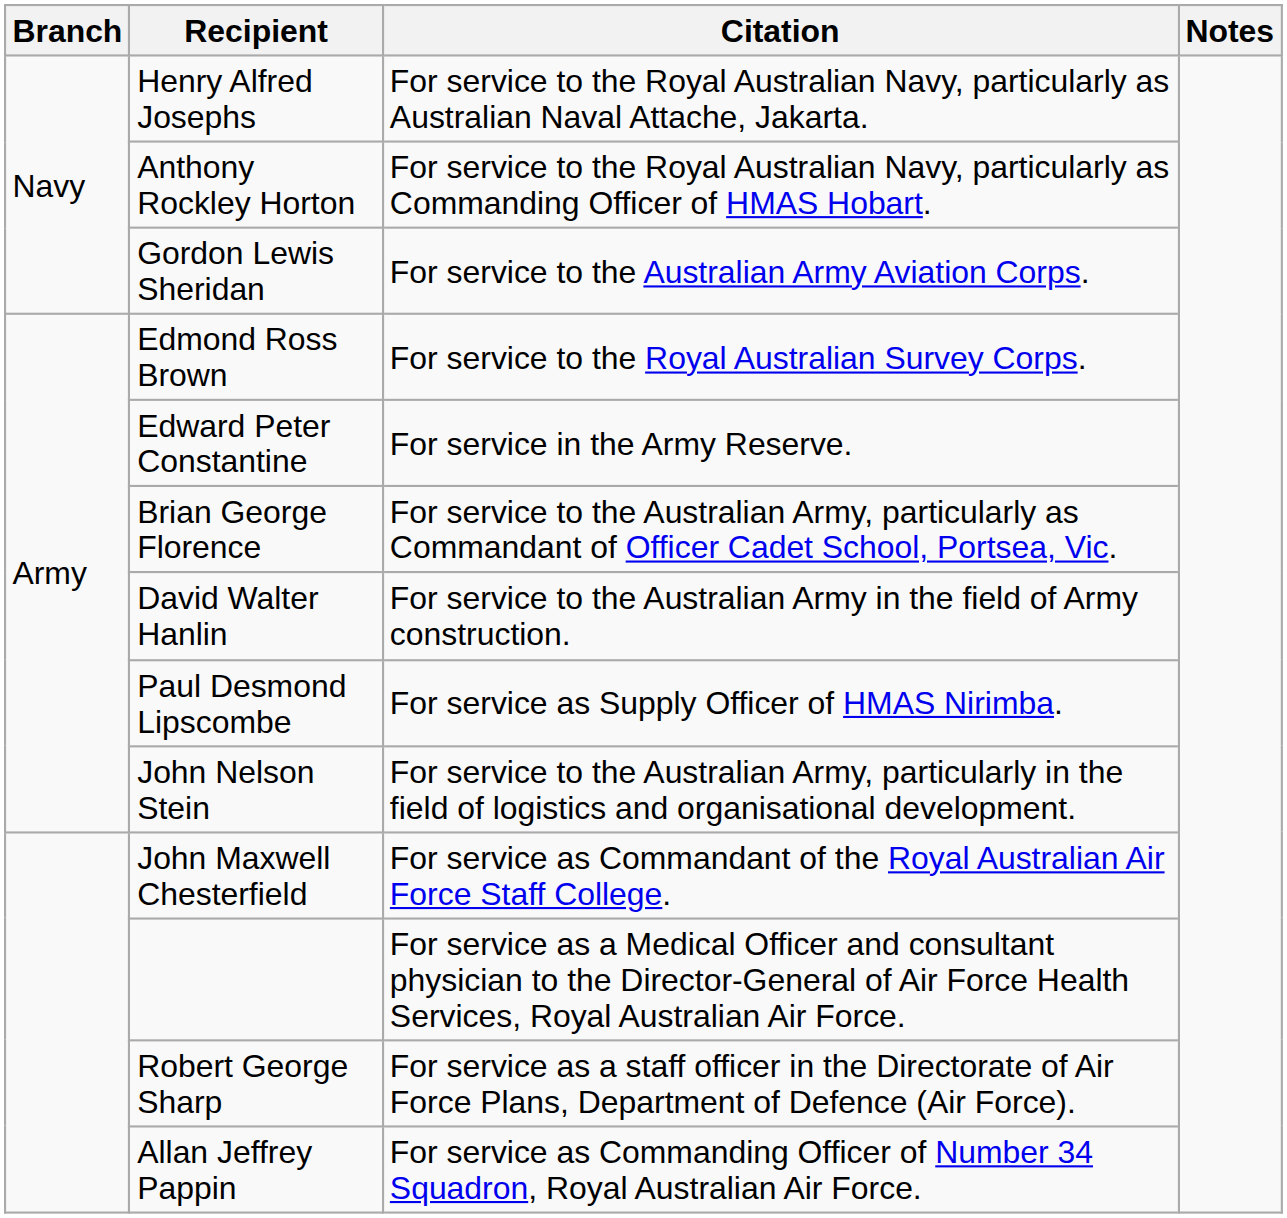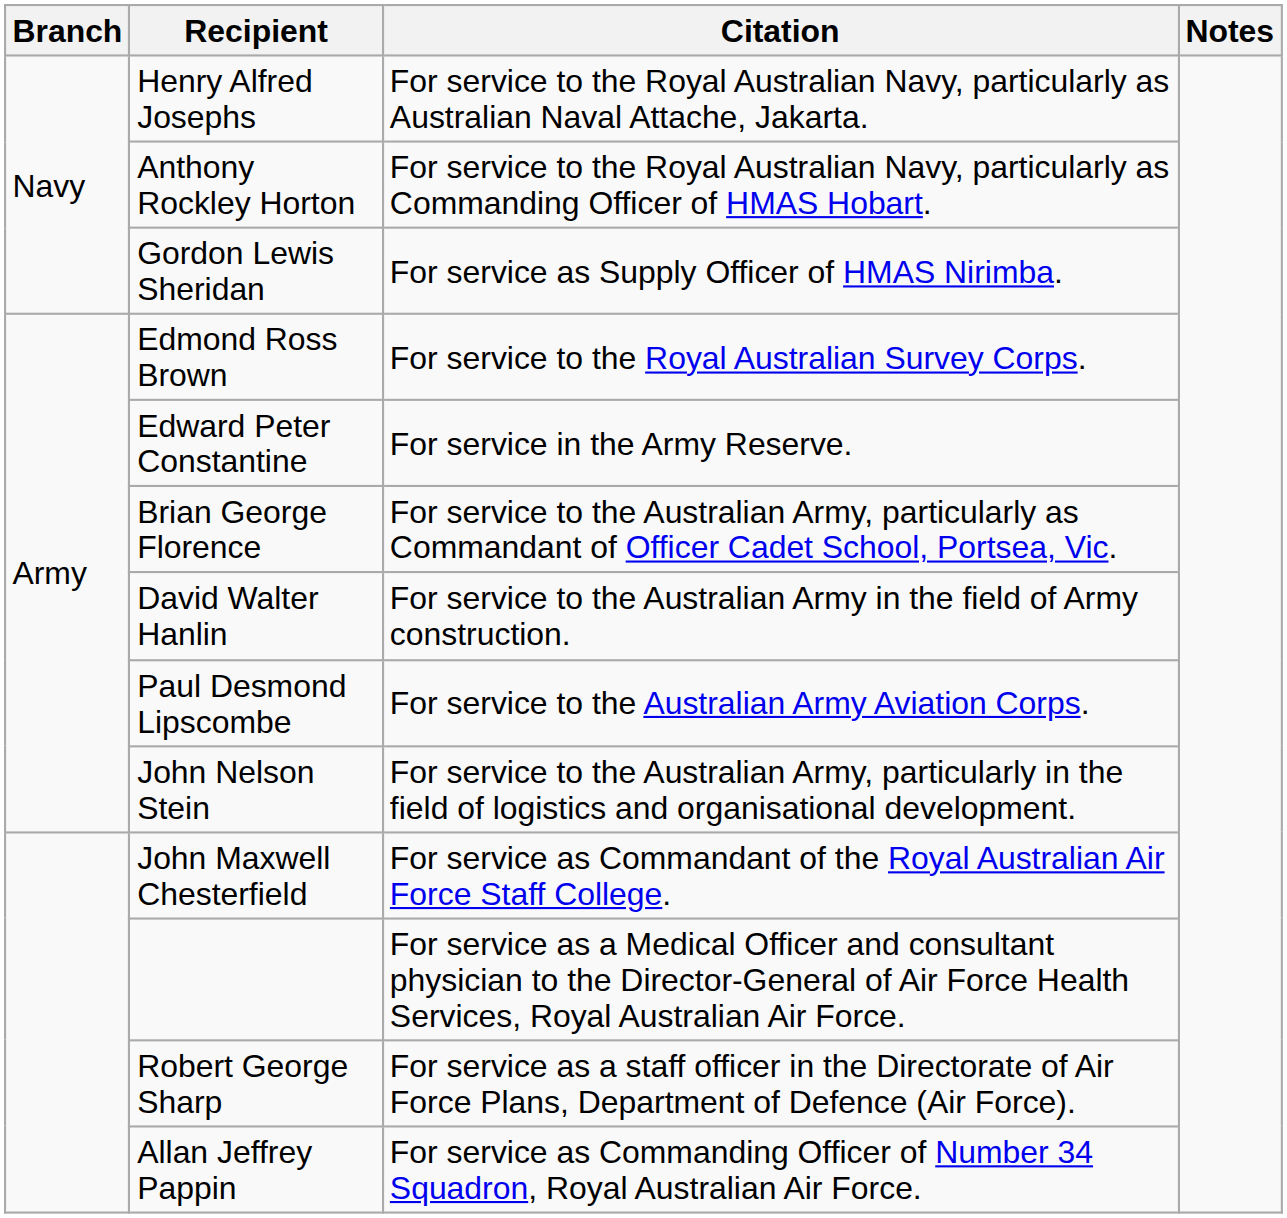Gordon Lewis Sheridan | Citation: For service to the Australian Army Aviation Corps. -> For service as Supply Officer of HMAS Nirimba.
Paul Desmond Lipscombe | Citation: For service as Supply Officer of HMAS Nirimba. -> For service to the Australian Army Aviation Corps.
